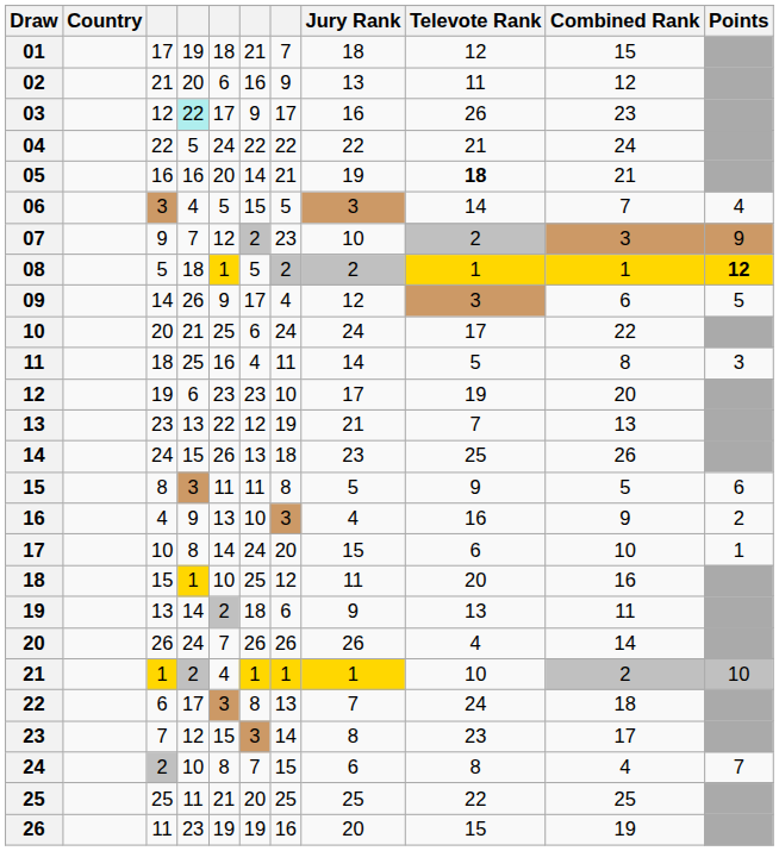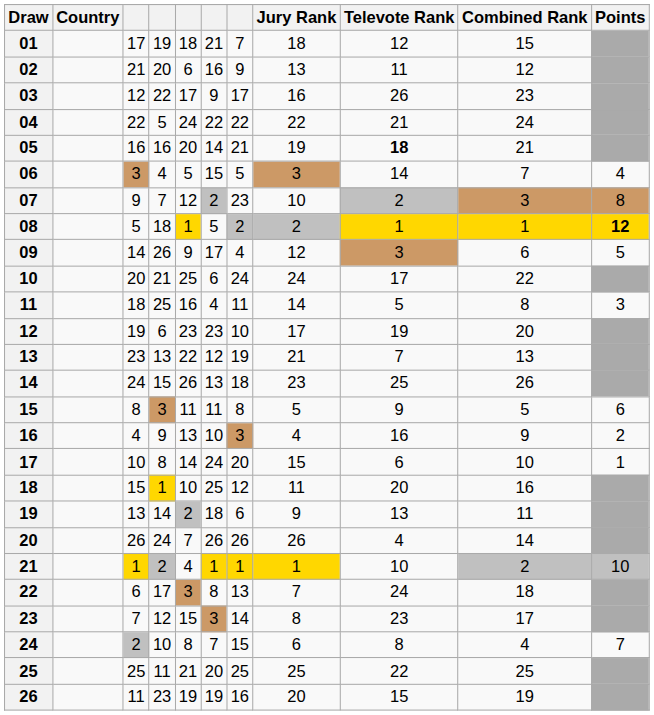03 | column 4: paleturquoise background -> no background
07 | Points: 9 -> 8
